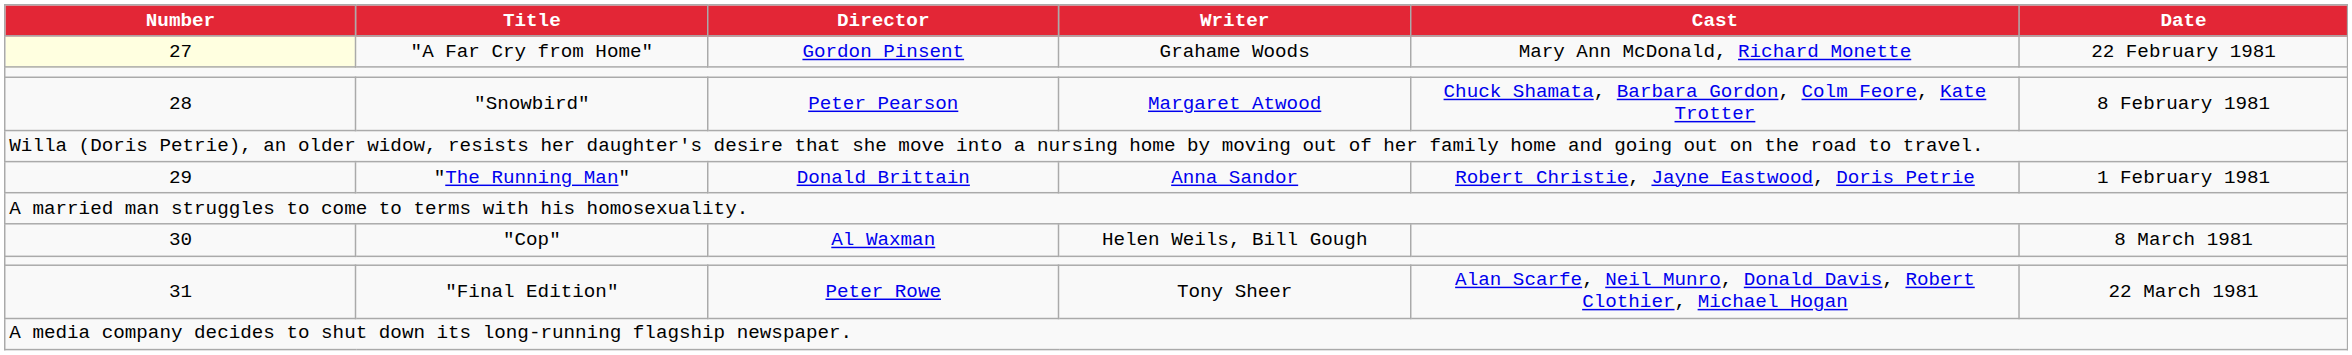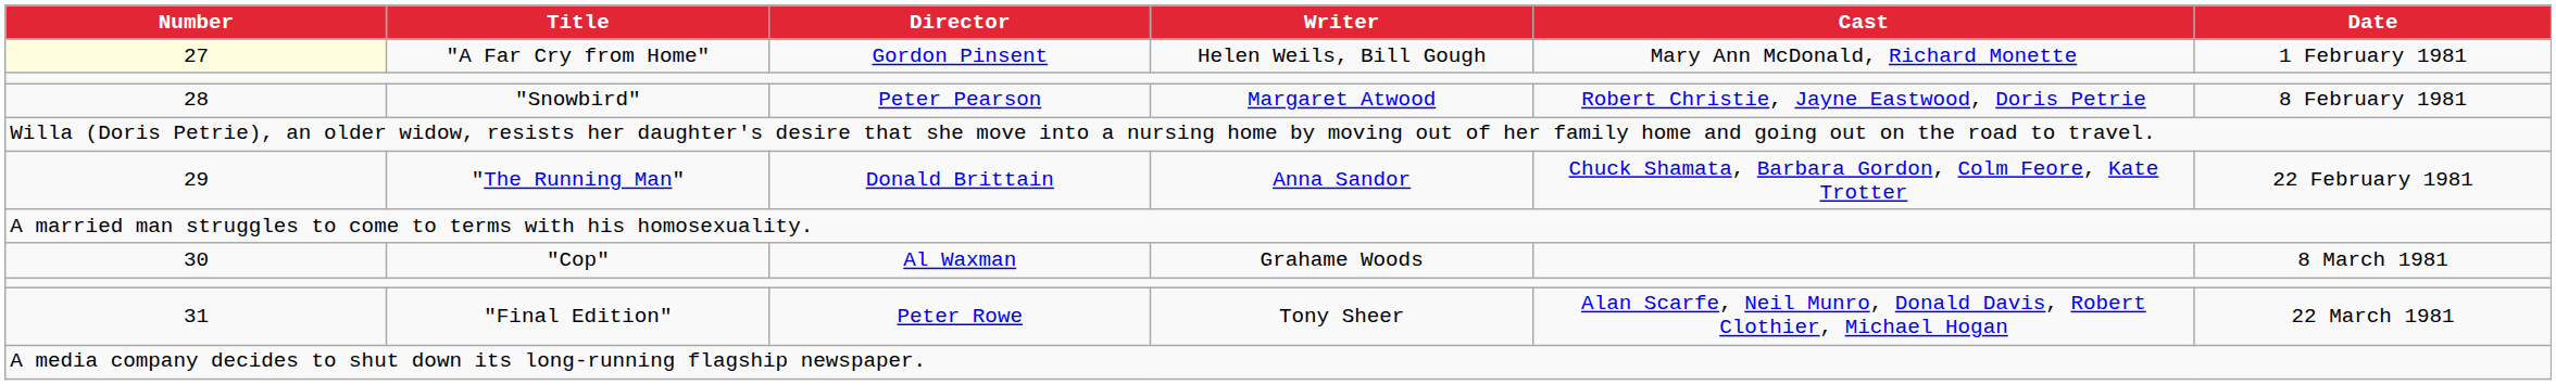"A Far Cry from Home" | Writer: Grahame Woods -> Helen Weils, Bill Gough
"A Far Cry from Home" | Date: 22 February 1981 -> 1 February 1981
"Snowbird" | Cast: Chuck Shamata, Barbara Gordon, Colm Feore, Kate Trotter -> Robert Christie, Jayne Eastwood, Doris Petrie
"The Running Man" | Cast: Robert Christie, Jayne Eastwood, Doris Petrie -> Chuck Shamata, Barbara Gordon, Colm Feore, Kate Trotter
"The Running Man" | Date: 1 February 1981 -> 22 February 1981
"Cop" | Writer: Helen Weils, Bill Gough -> Grahame Woods
